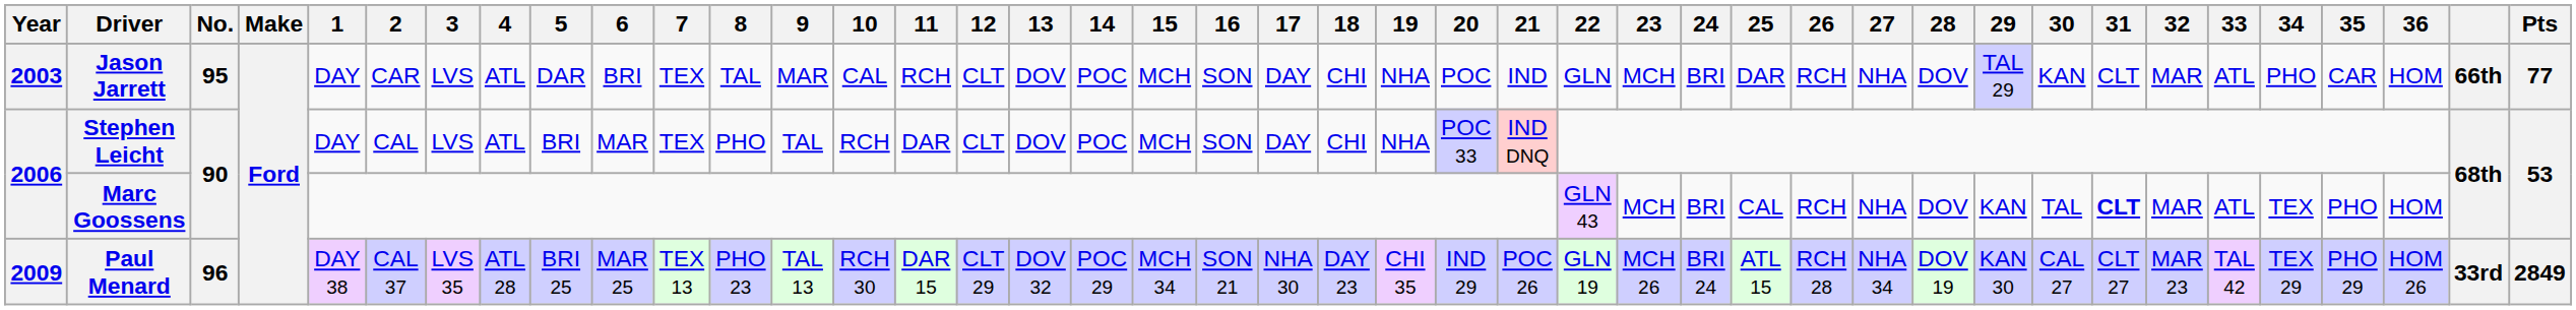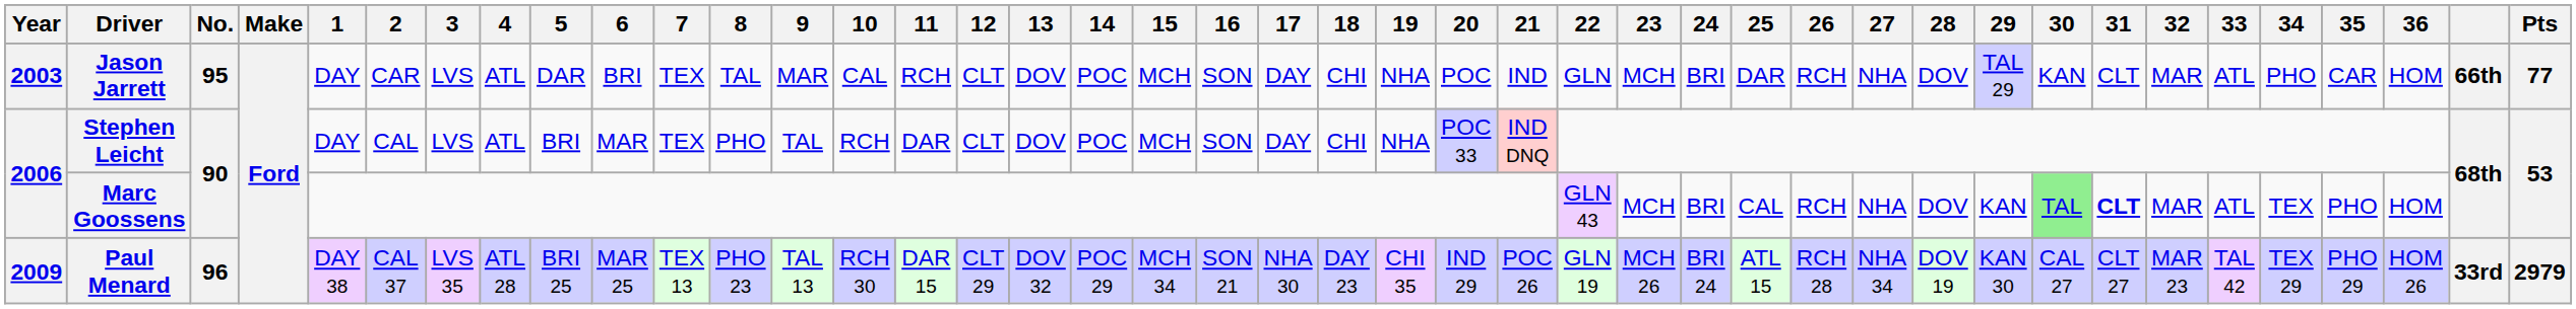Marc Goossens | 30: no background -> lightgreen background
Paul Menard | Pts: 2849 -> 2979
